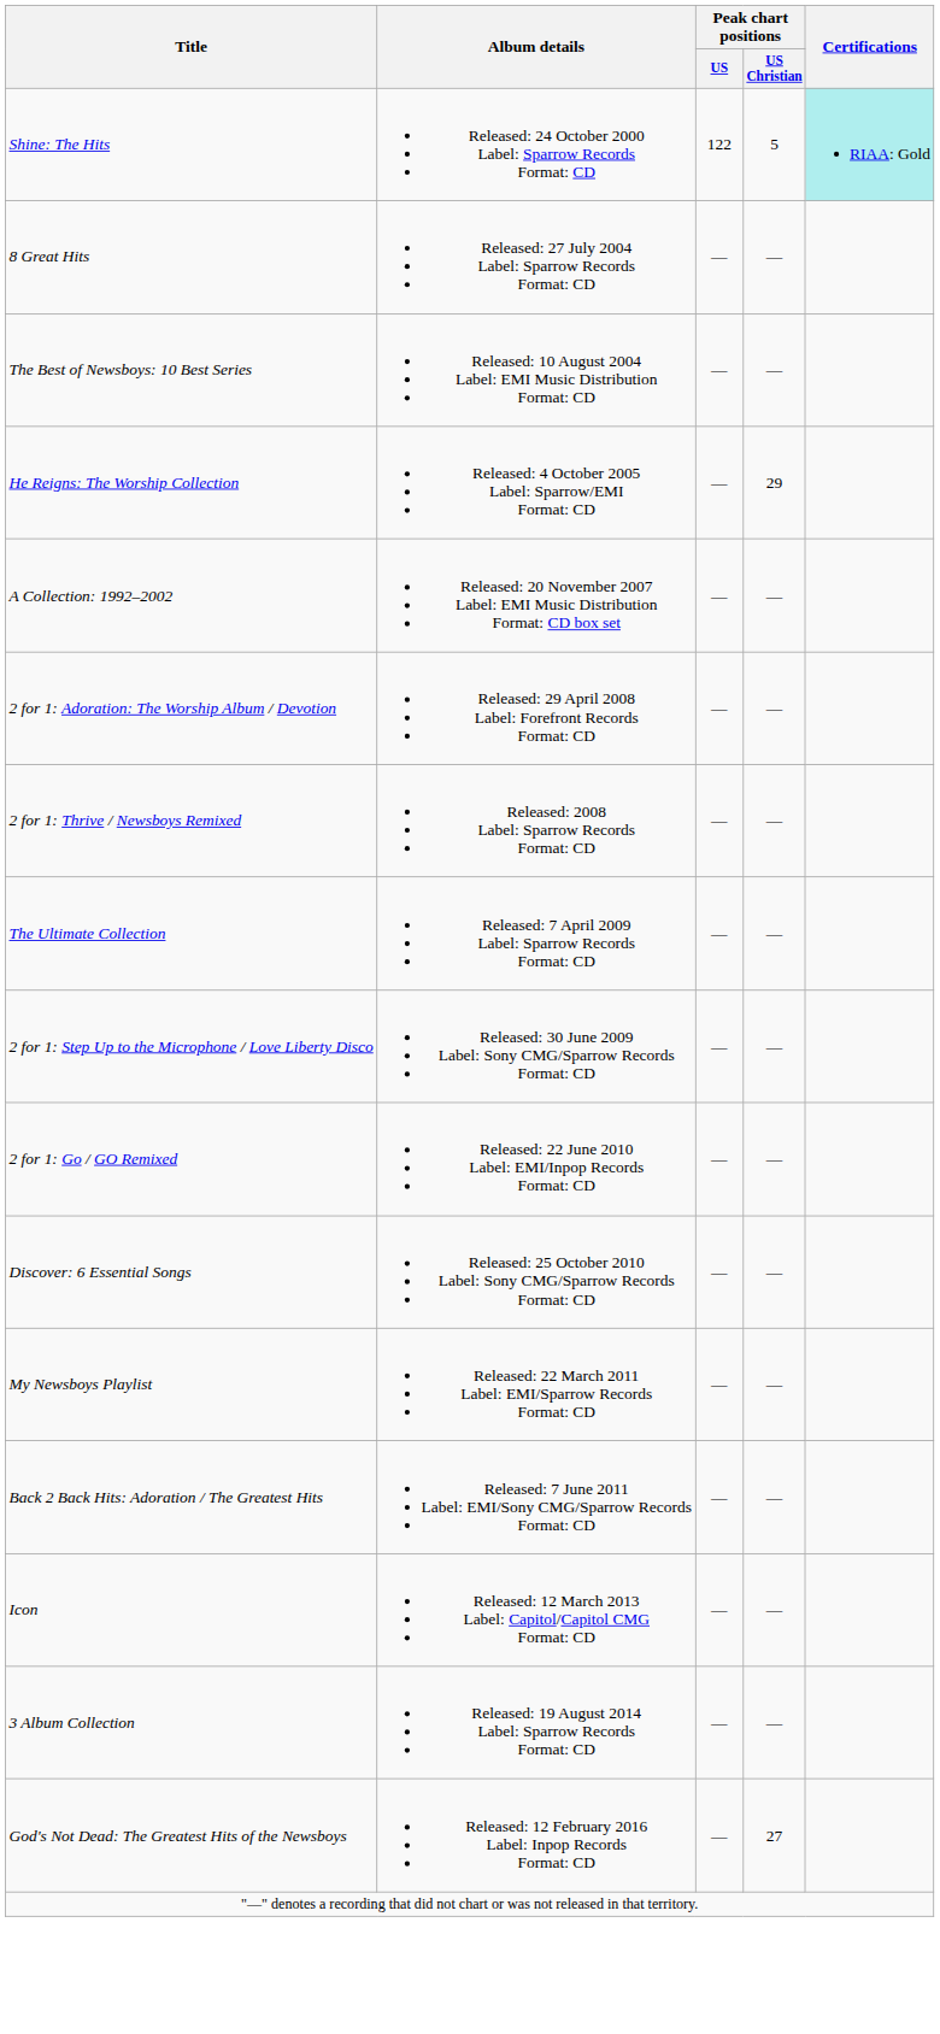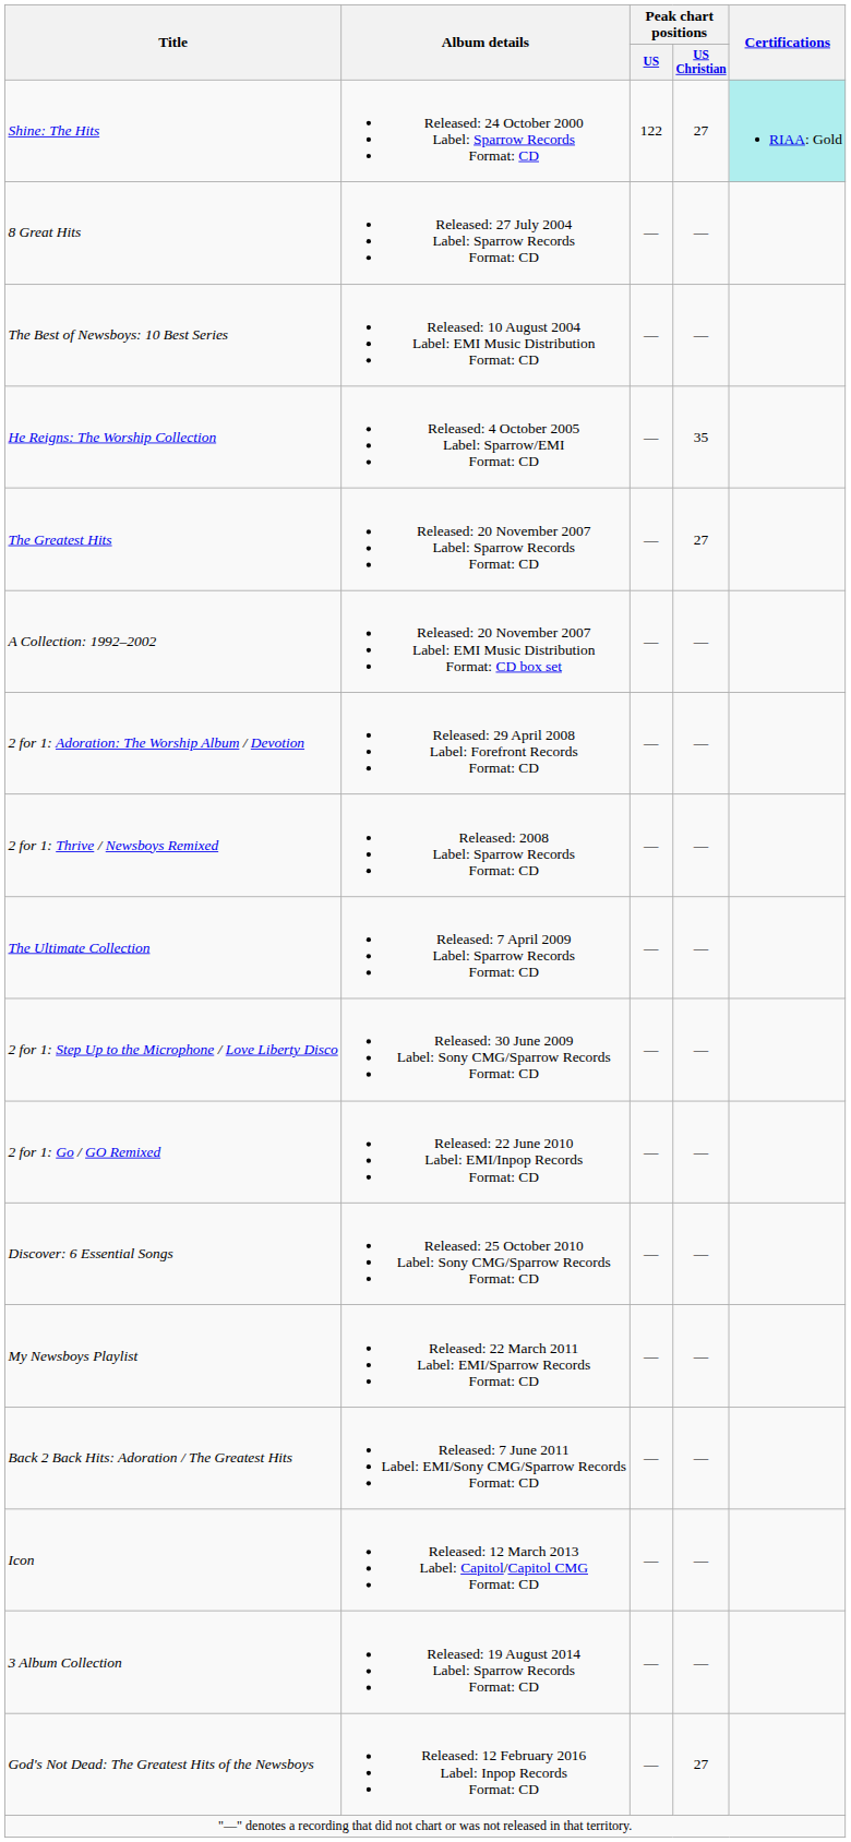Shine: The Hits | Peak chart positions / US Christian: 5 -> 27
He Reigns: The Worship Collection | Peak chart positions / US Christian: 29 -> 35
+ row: The Greatest Hits | Released: 20 November 2007 Label: Sparrow Records Format: CD | — | 27
